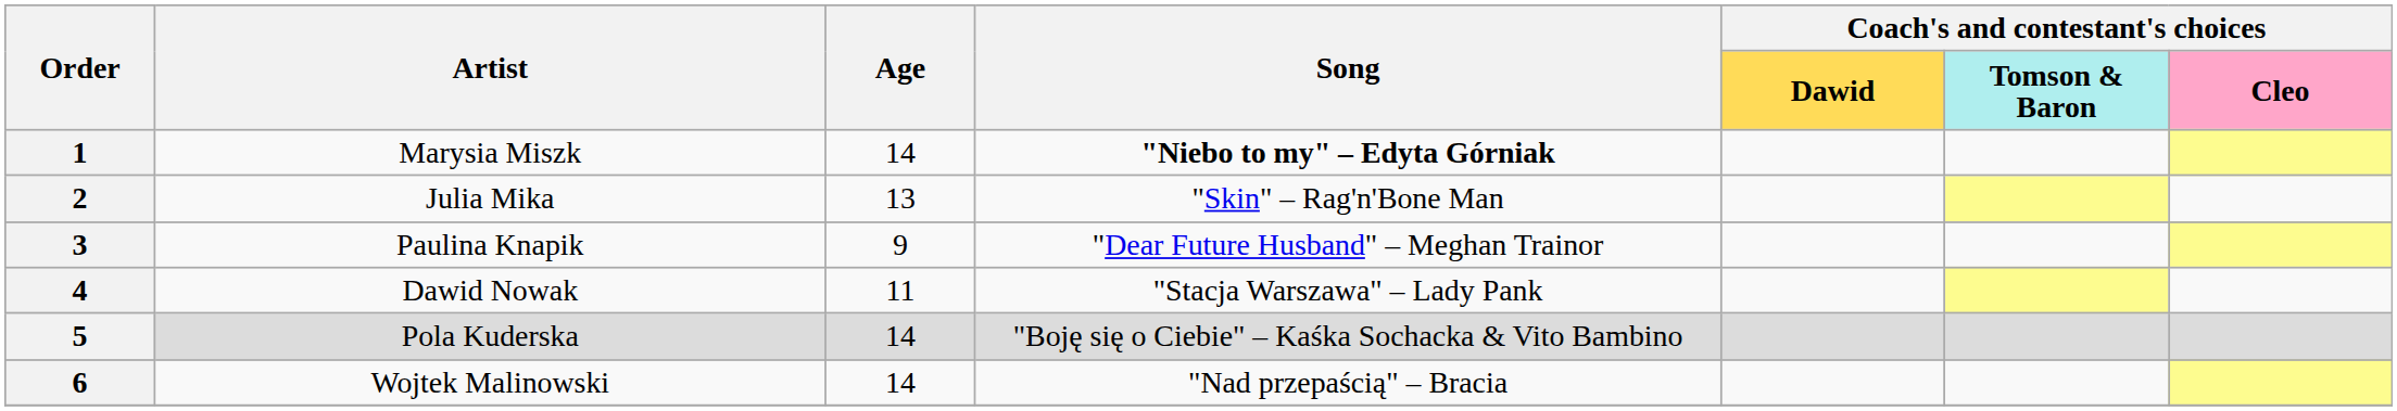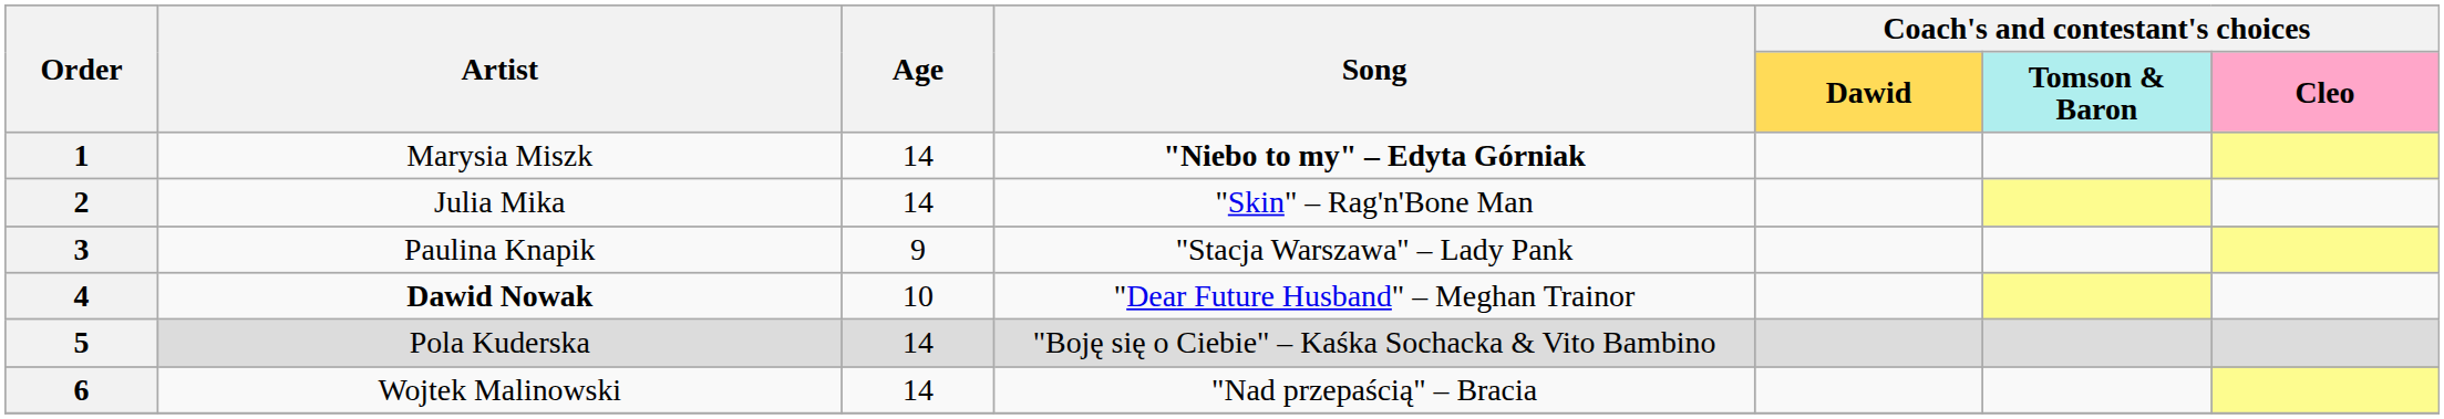2 | Age: 13 -> 14
3 | Song: "Dear Future Husband" – Meghan Trainor -> "Stacja Warszawa" – Lady Pank
4 | Artist: normal -> bold
4 | Age: 11 -> 10
4 | Song: "Stacja Warszawa" – Lady Pank -> "Dear Future Husband" – Meghan Trainor
